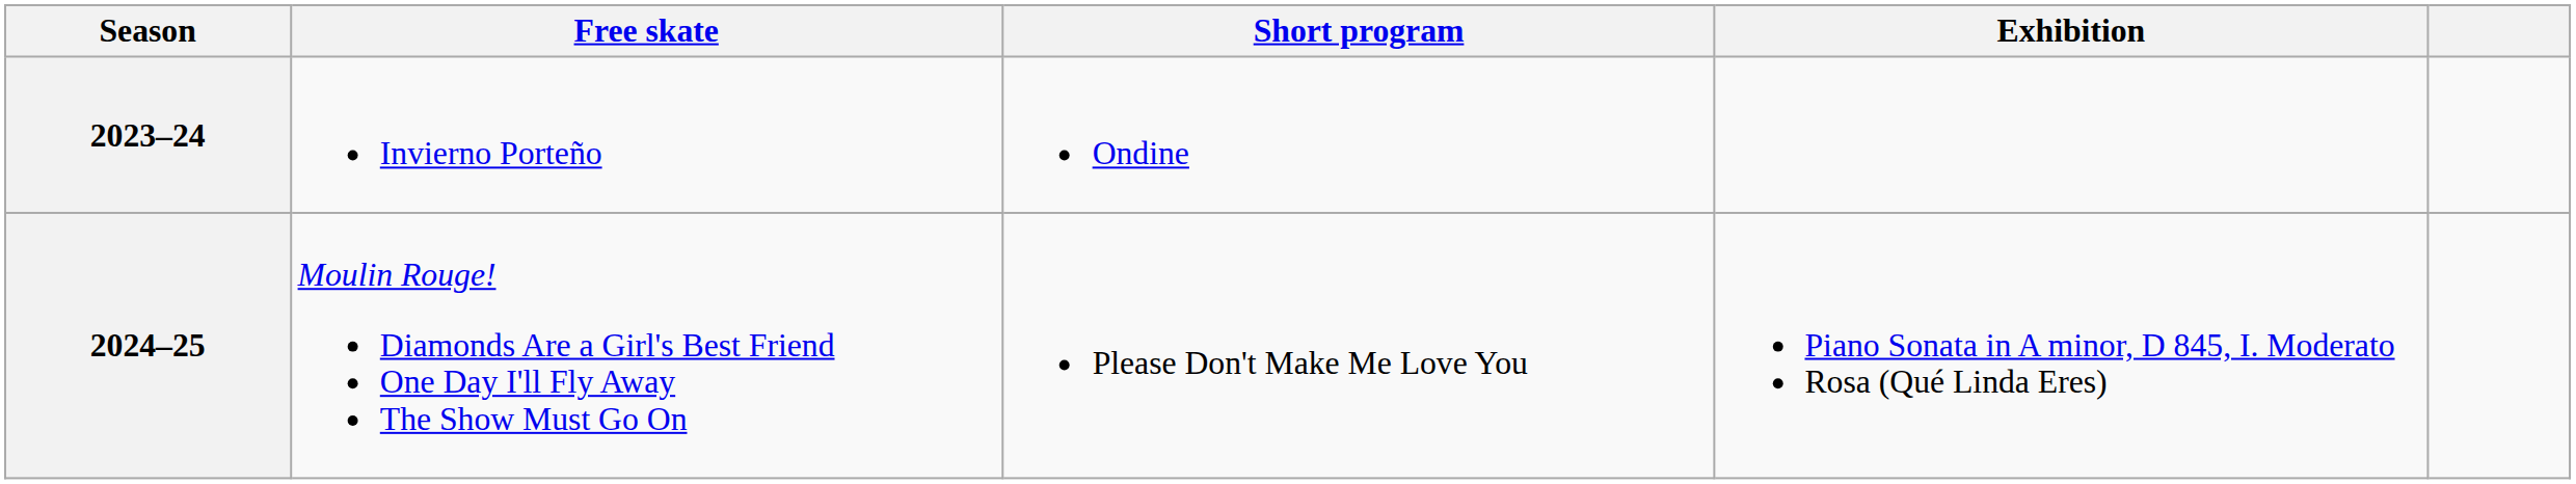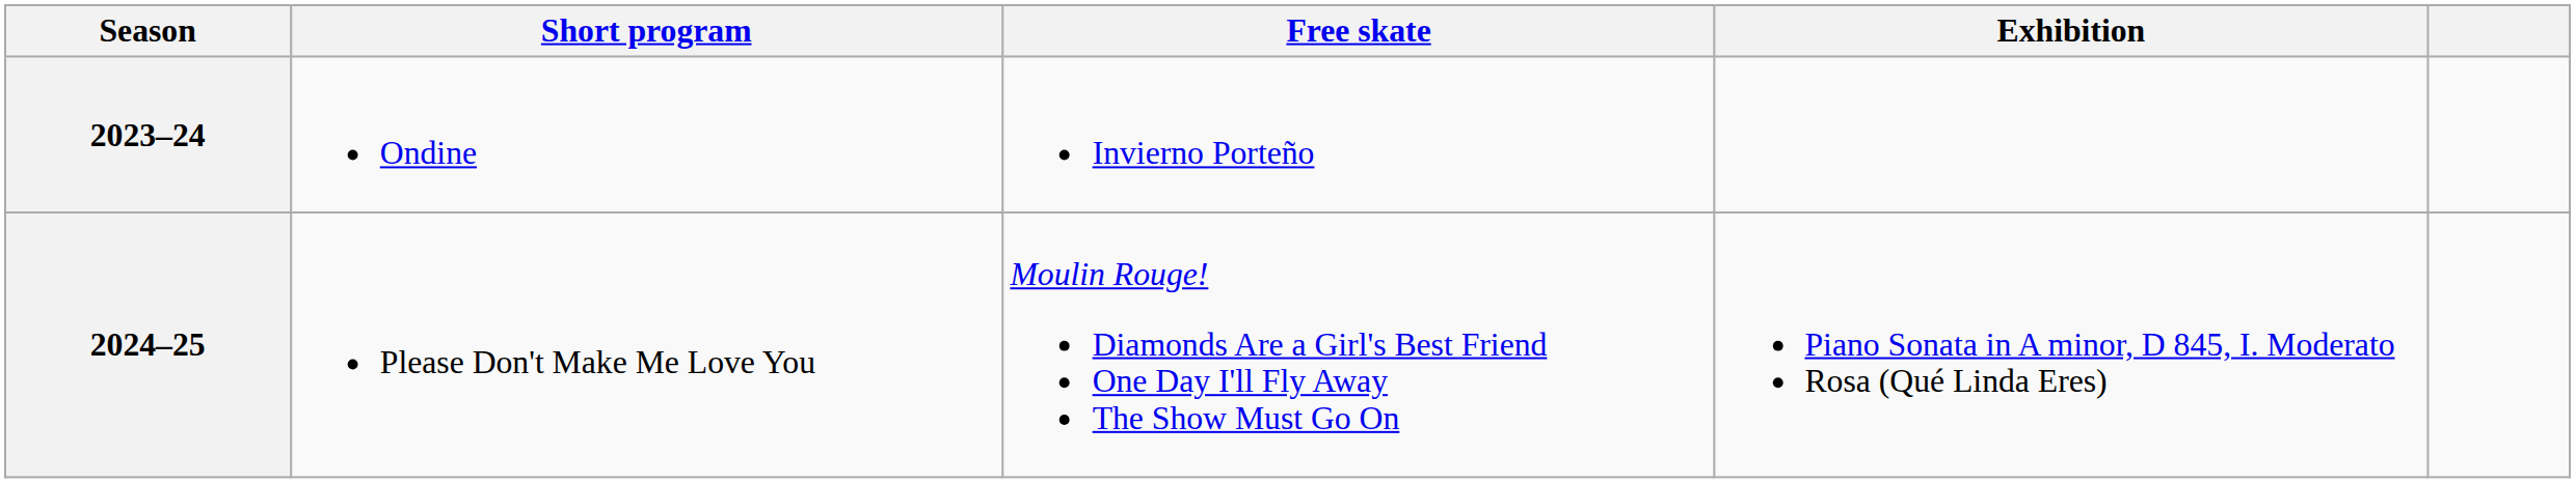columns swapped: Short program <-> Free skate
